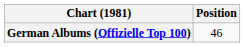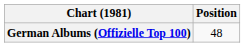German Albums (Offizielle Top 100) | Position: 46 -> 48
